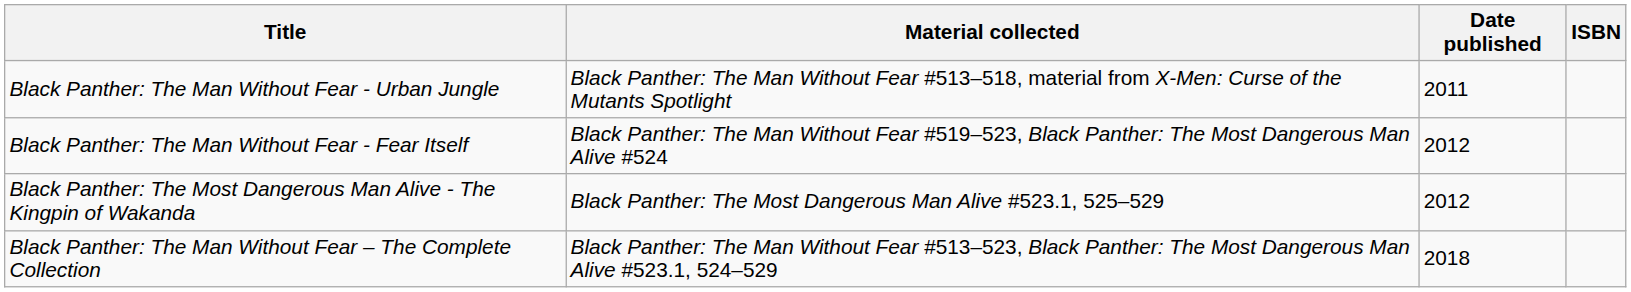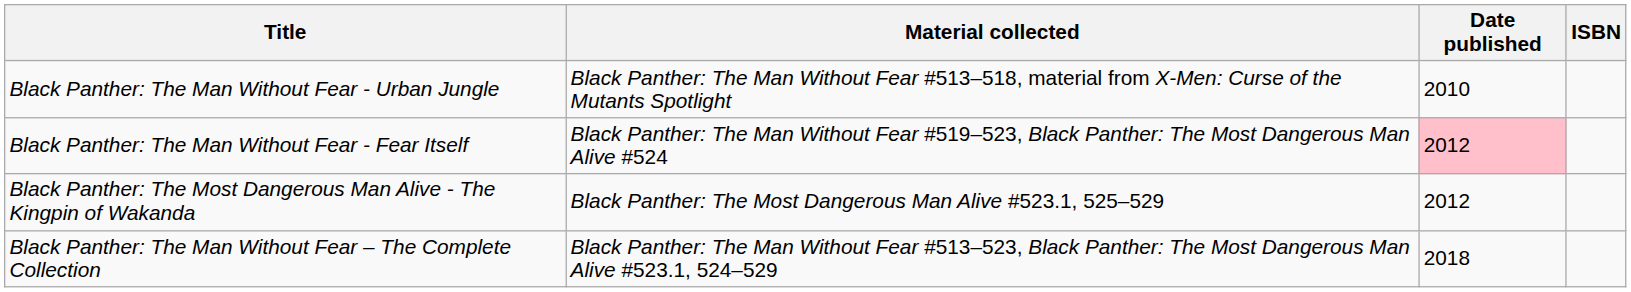Black Panther: The Man Without Fear - Urban Jungle | Date published: 2011 -> 2010
Black Panther: The Man Without Fear - Fear Itself | Date published: no background -> pink background
